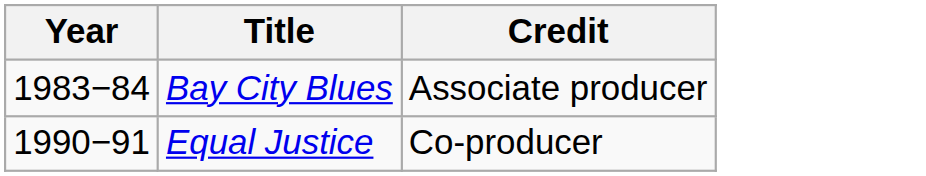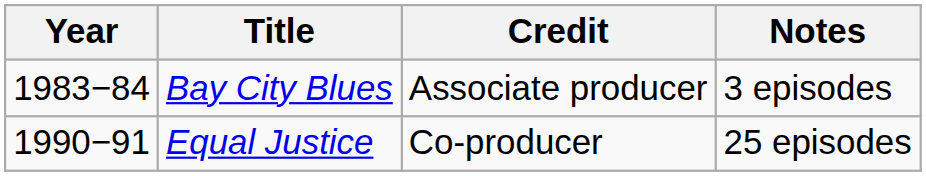+ column: Notes | 3 episodes | 25 episodes
